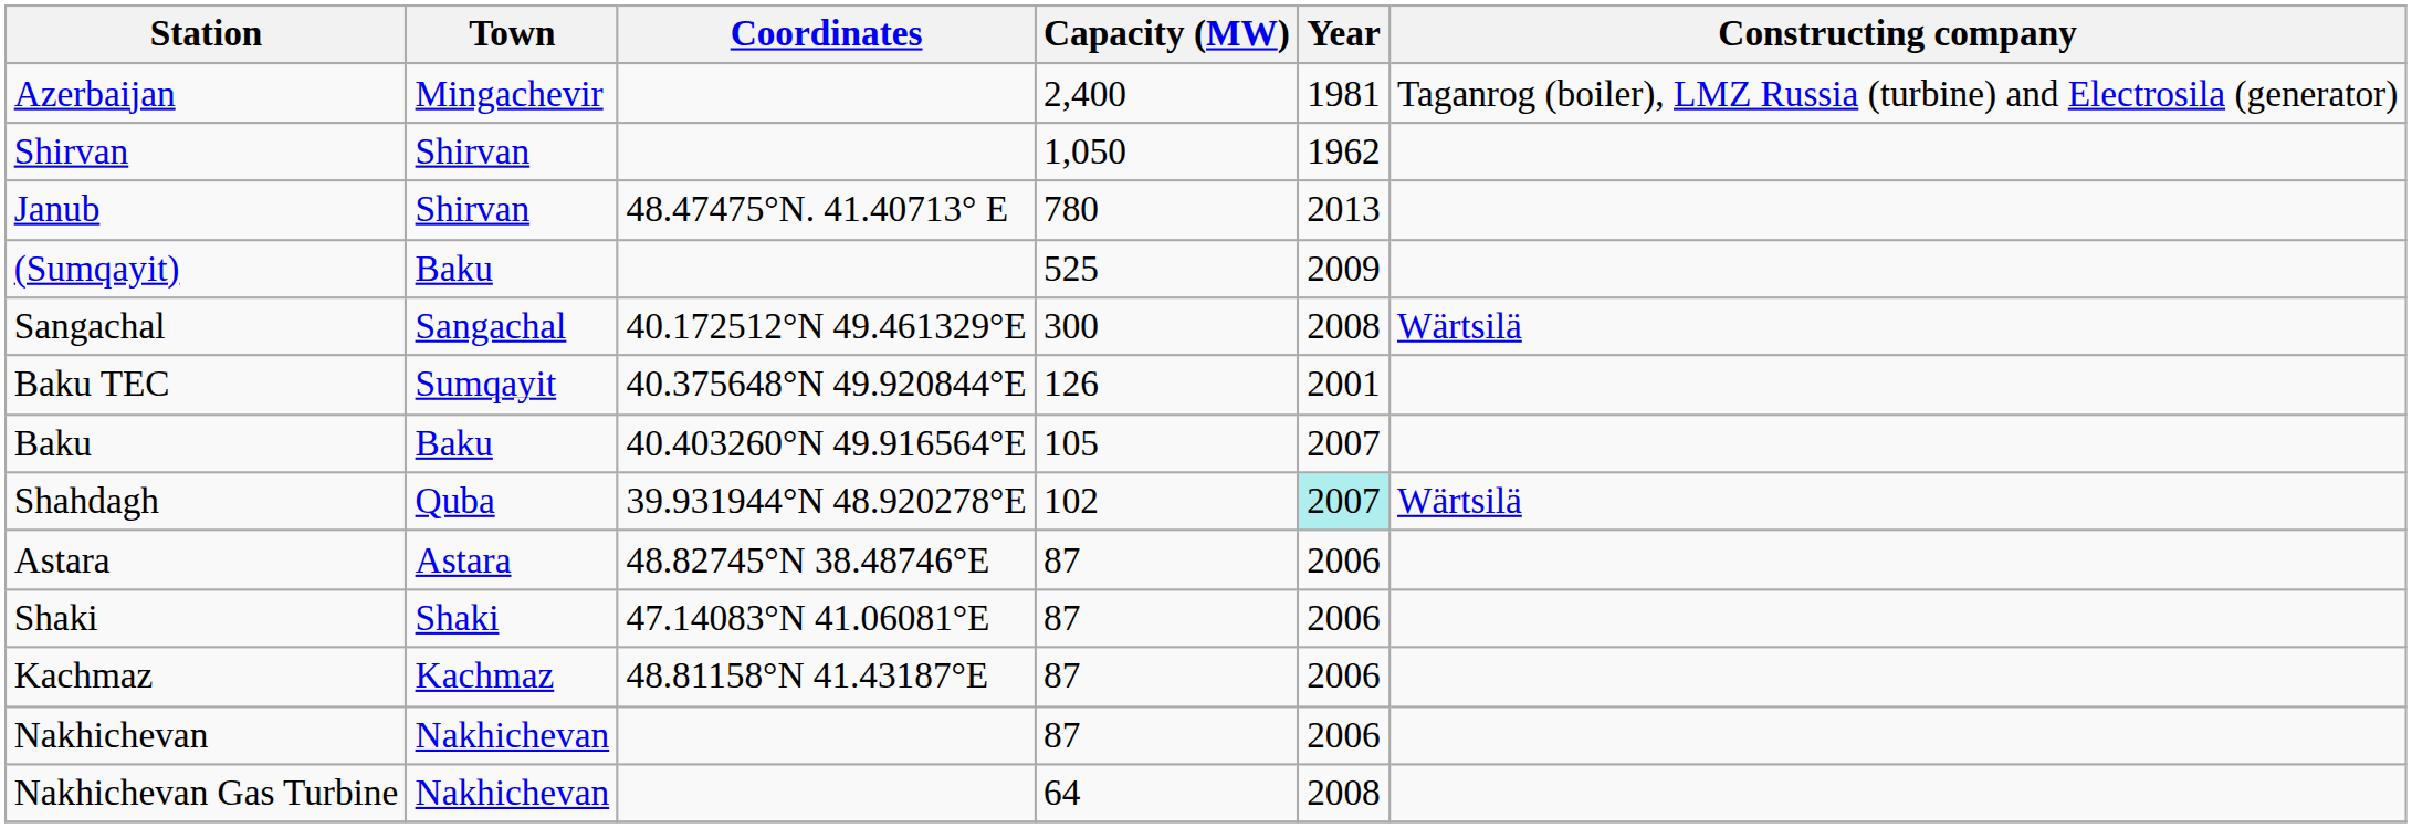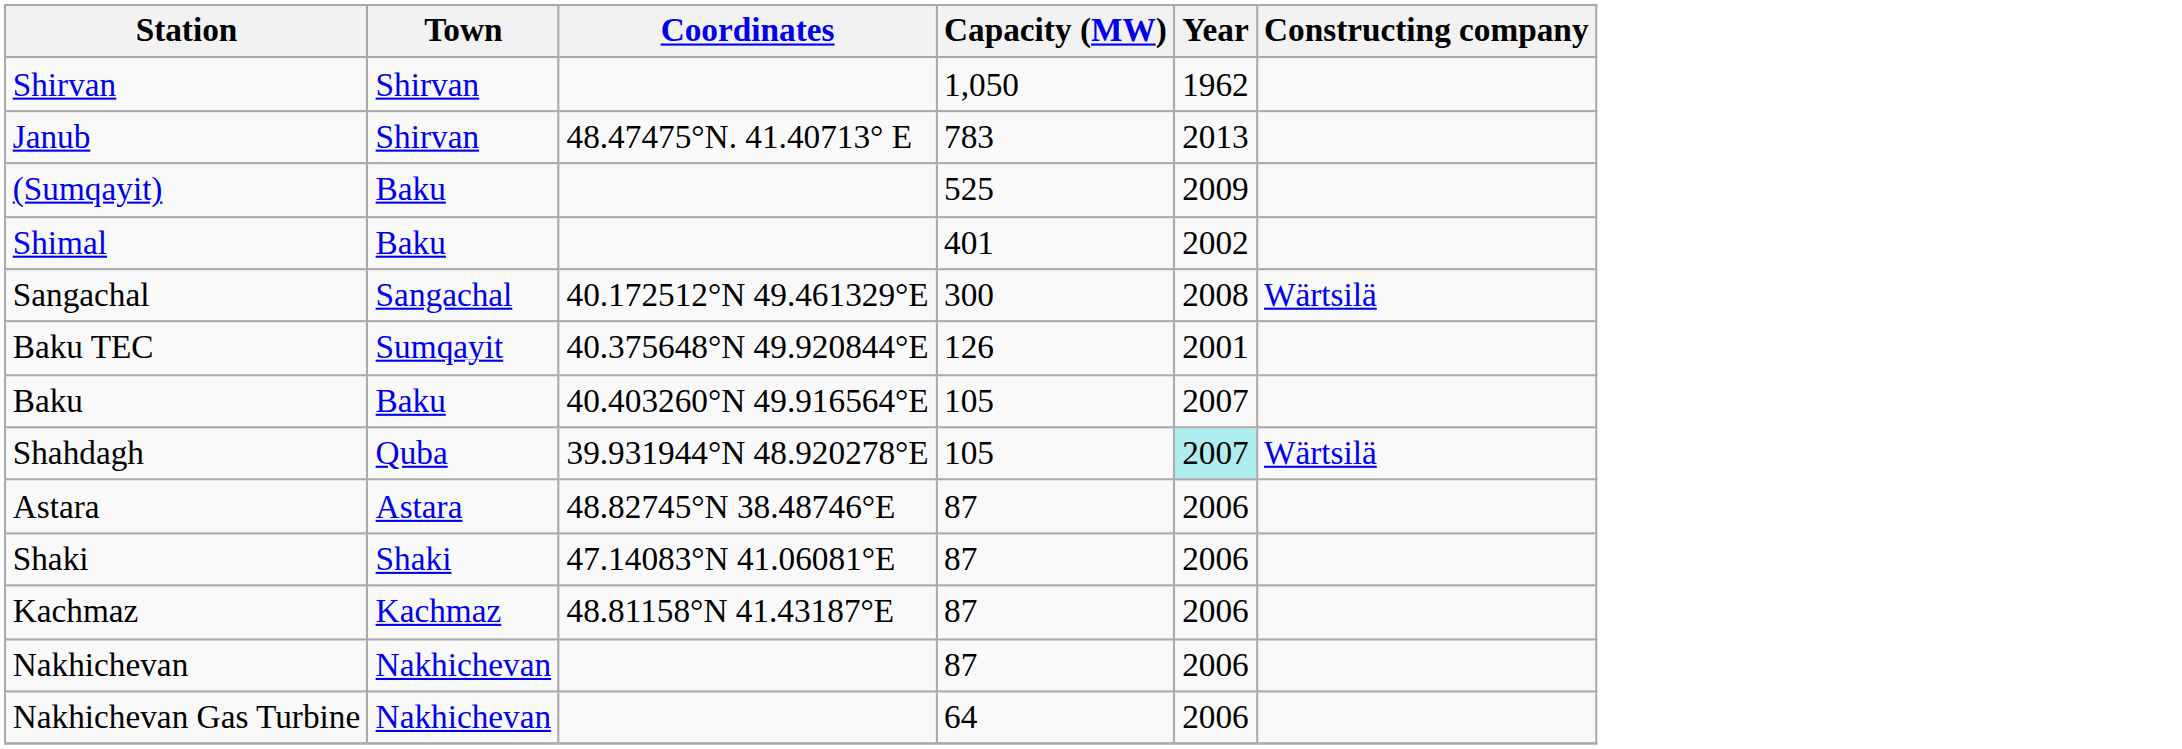- row: Azerbaijan | Mingachevir | 2,400 | 1981 | Taganrog (boiler), LMZ Russia (turbine) and Electrosila (generator)
Janub | Capacity (MW): 780 -> 783
+ row: Shimal | Baku | 401 | 2002
Shahdagh | Capacity (MW): 102 -> 105
Nakhichevan Gas Turbine | Year: 2008 -> 2006
